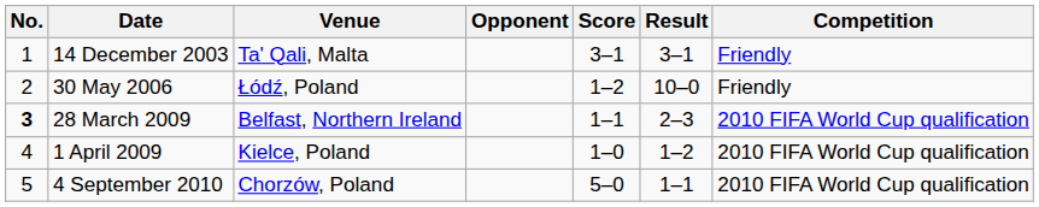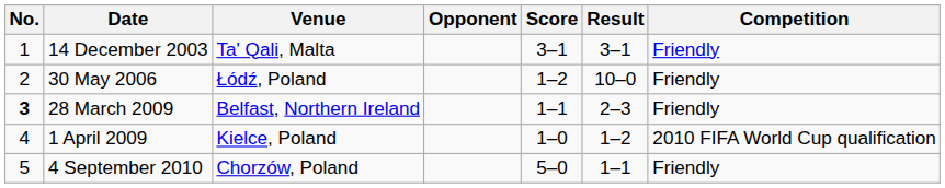28 March 2009 | Competition: 2010 FIFA World Cup qualification -> Friendly
4 September 2010 | Competition: 2010 FIFA World Cup qualification -> Friendly
